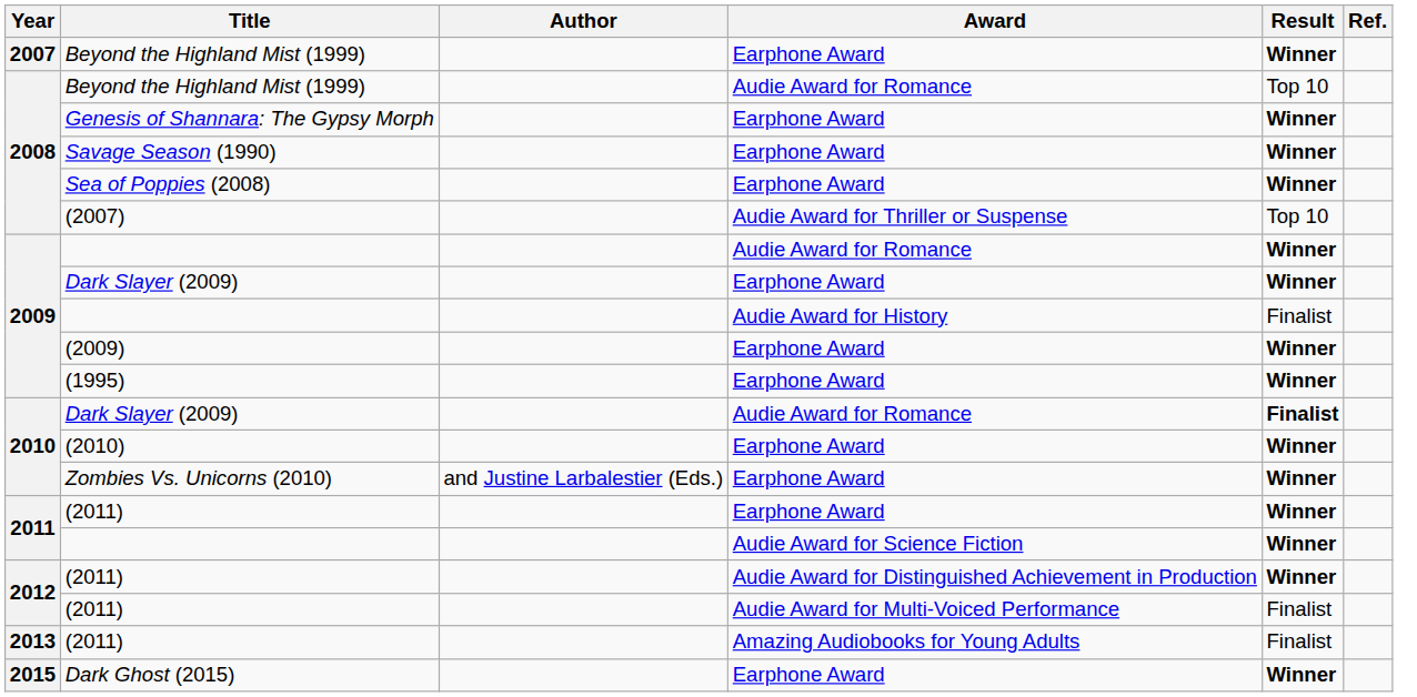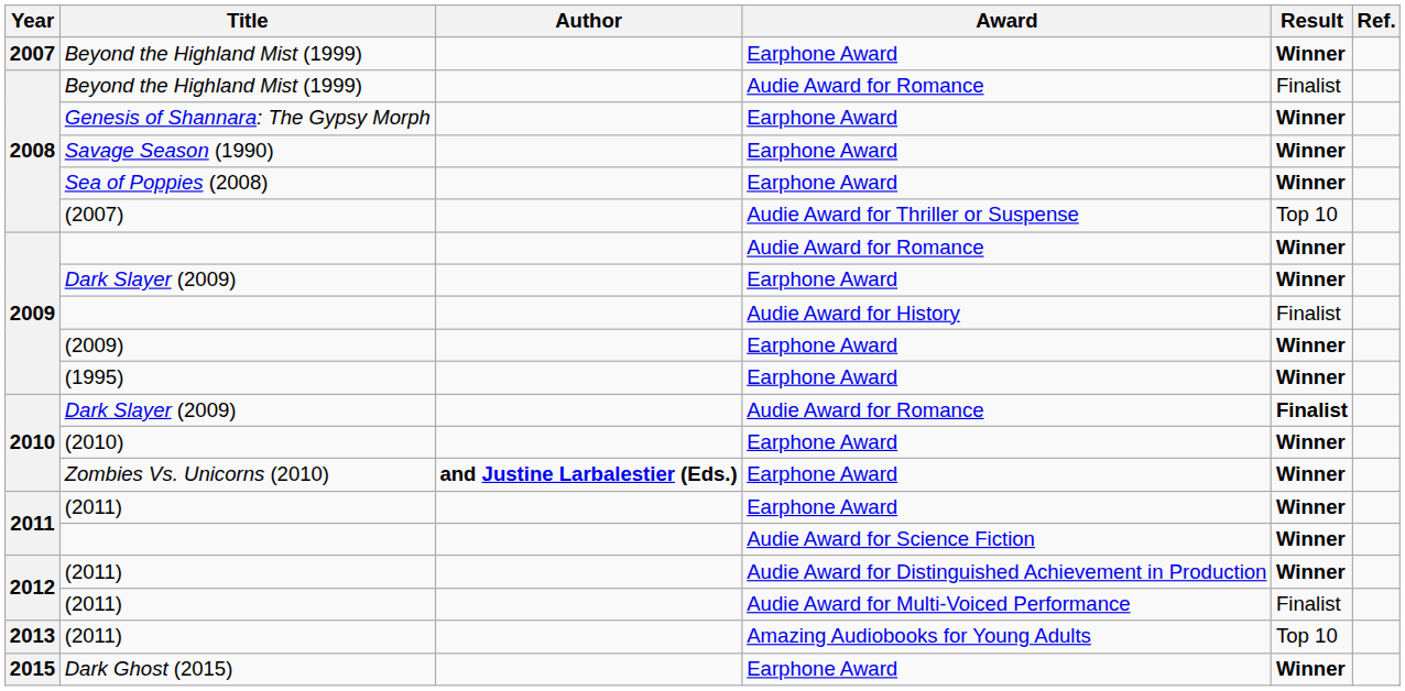Beyond the Highland Mist (1999) / Audie Award for Romance | Result: Top 10 -> Finalist
Zombies Vs. Unicorns (2010) | Author: normal -> bold
(2011) / Amazing Audiobooks for Young Adults | Result: Finalist -> Top 10
